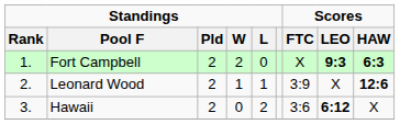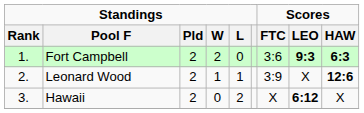Fort Campbell | Scores / FTC: X -> 3:6
Hawaii | Scores / FTC: 3:6 -> X
